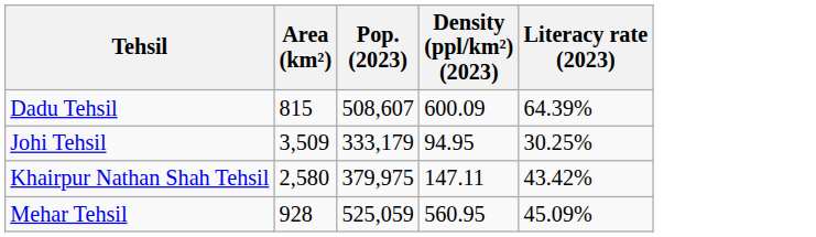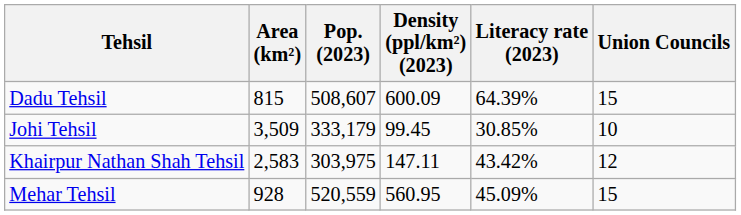+ column: Union Councils | 15 | 10 | 12 | 15
Johi Tehsil | Density (ppl/km²) (2023): 94.95 -> 99.45
Johi Tehsil | Literacy rate (2023): 30.25% -> 30.85%
Khairpur Nathan Shah Tehsil | Area (km²): 2,580 -> 2,583
Khairpur Nathan Shah Tehsil | Pop. (2023): 379,975 -> 303,975
Mehar Tehsil | Pop. (2023): 525,059 -> 520,559
